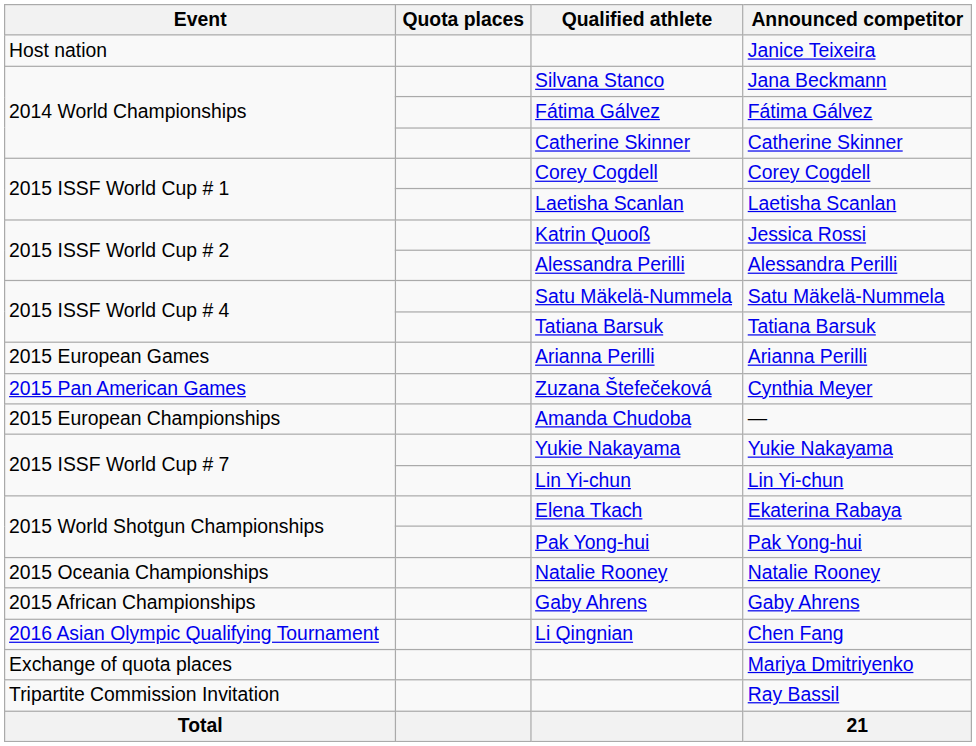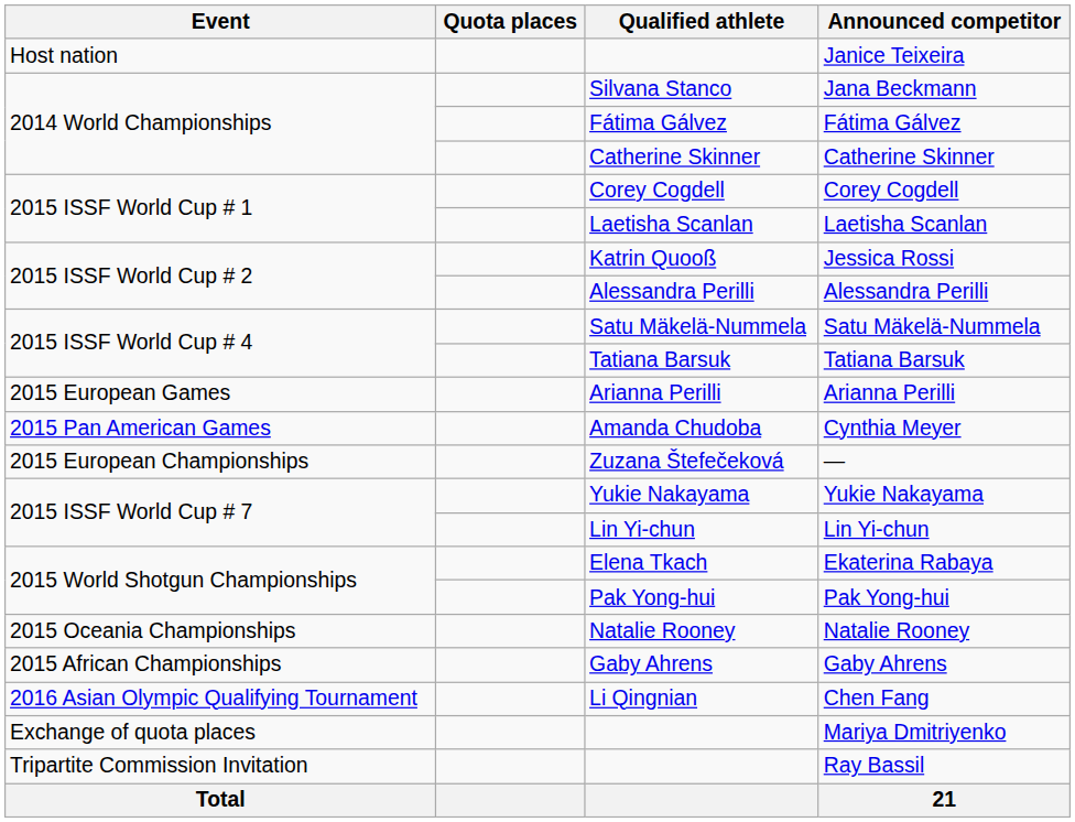Cynthia Meyer | Qualified athlete: Zuzana Štefečeková -> Amanda Chudoba
— | Qualified athlete: Amanda Chudoba -> Zuzana Štefečeková
